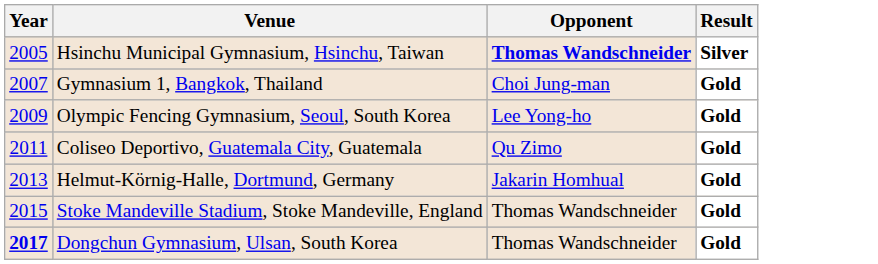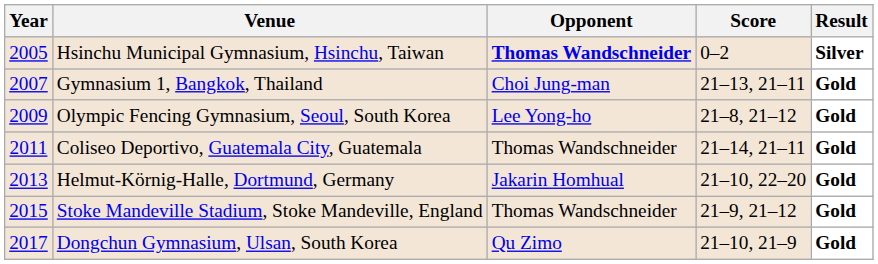+ column: Score | 0–2 | 21–13, 21–11 | 21–8, 21–12 | 21–14, 21–11 | 21–10, 22–20 | 21–9, 21–12 | 21–10, 21–9
Coliseo Deportivo, Guatemala City, Guatemala | Opponent: Qu Zimo -> Thomas Wandschneider
Dongchun Gymnasium, Ulsan, South Korea | Year: bold -> normal
Dongchun Gymnasium, Ulsan, South Korea | Opponent: Thomas Wandschneider -> Qu Zimo
